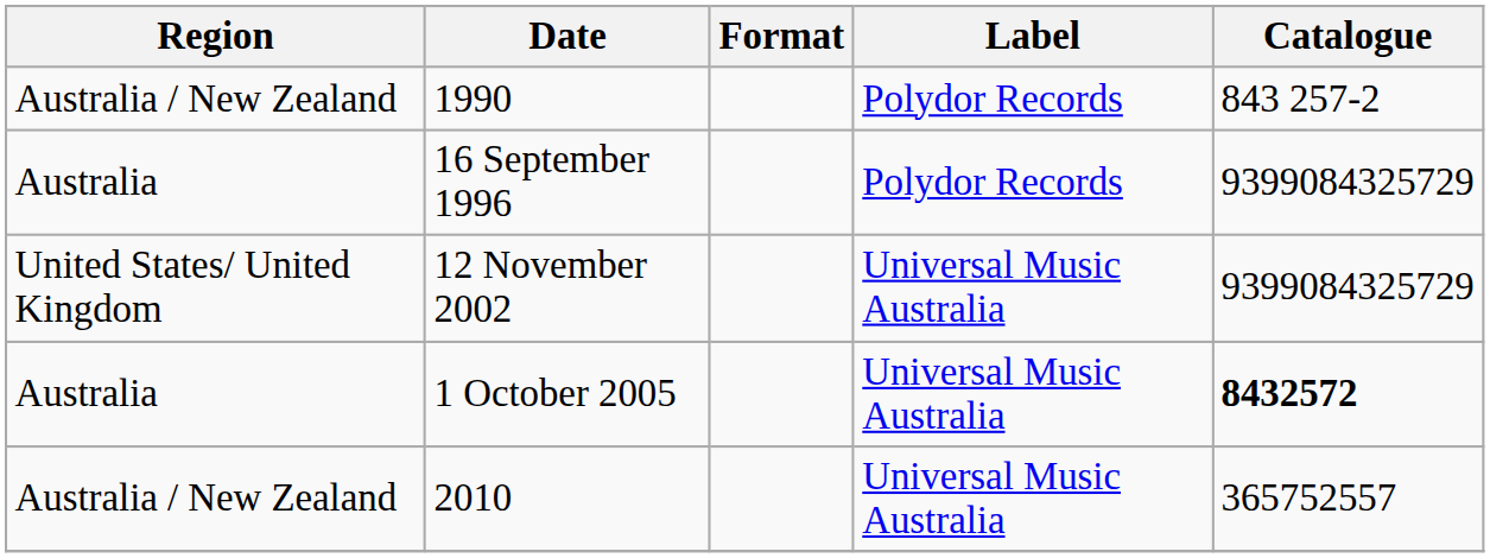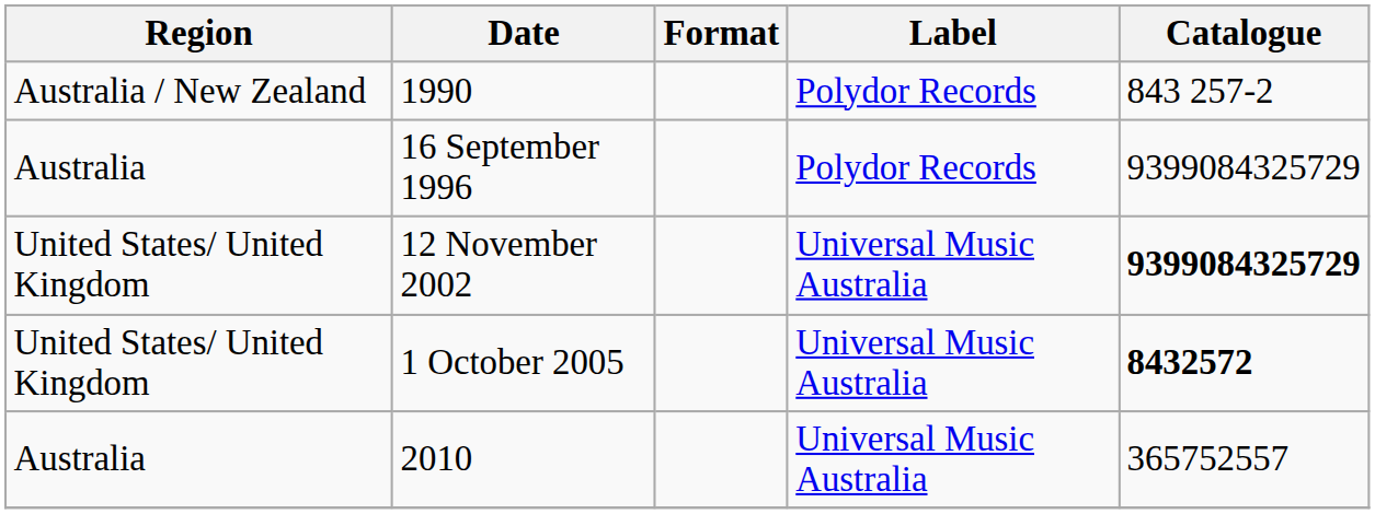12 November 2002 | Catalogue: normal -> bold
1 October 2005 | Region: Australia -> United States/ United Kingdom
2010 | Region: Australia / New Zealand -> Australia
